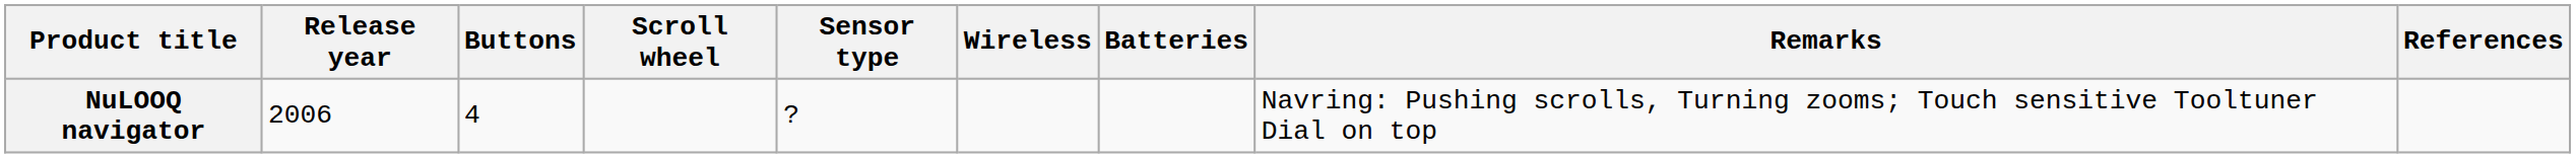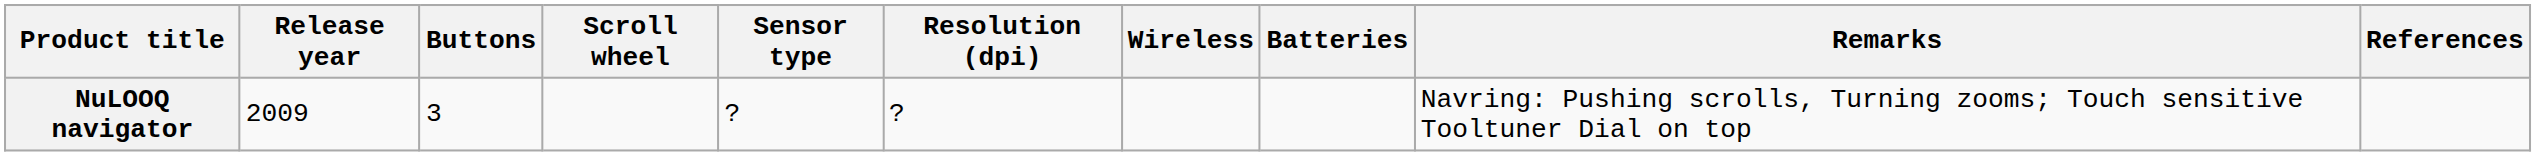+ column: Resolution (dpi) | ?
NuLOOQ navigator | Release year: 2006 -> 2009
NuLOOQ navigator | Buttons: 4 -> 3
